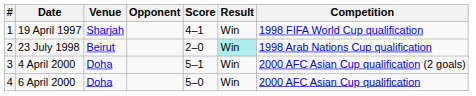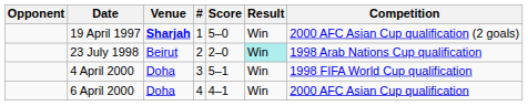columns swapped: # <-> Opponent
19 April 1997 | Venue: normal -> bold
19 April 1997 | Score: 4–1 -> 5–0
19 April 1997 | Competition: 1998 FIFA World Cup qualification -> 2000 AFC Asian Cup qualification (2 goals)
4 April 2000 | Competition: 2000 AFC Asian Cup qualification (2 goals) -> 1998 FIFA World Cup qualification
6 April 2000 | Score: 5–0 -> 4–1
